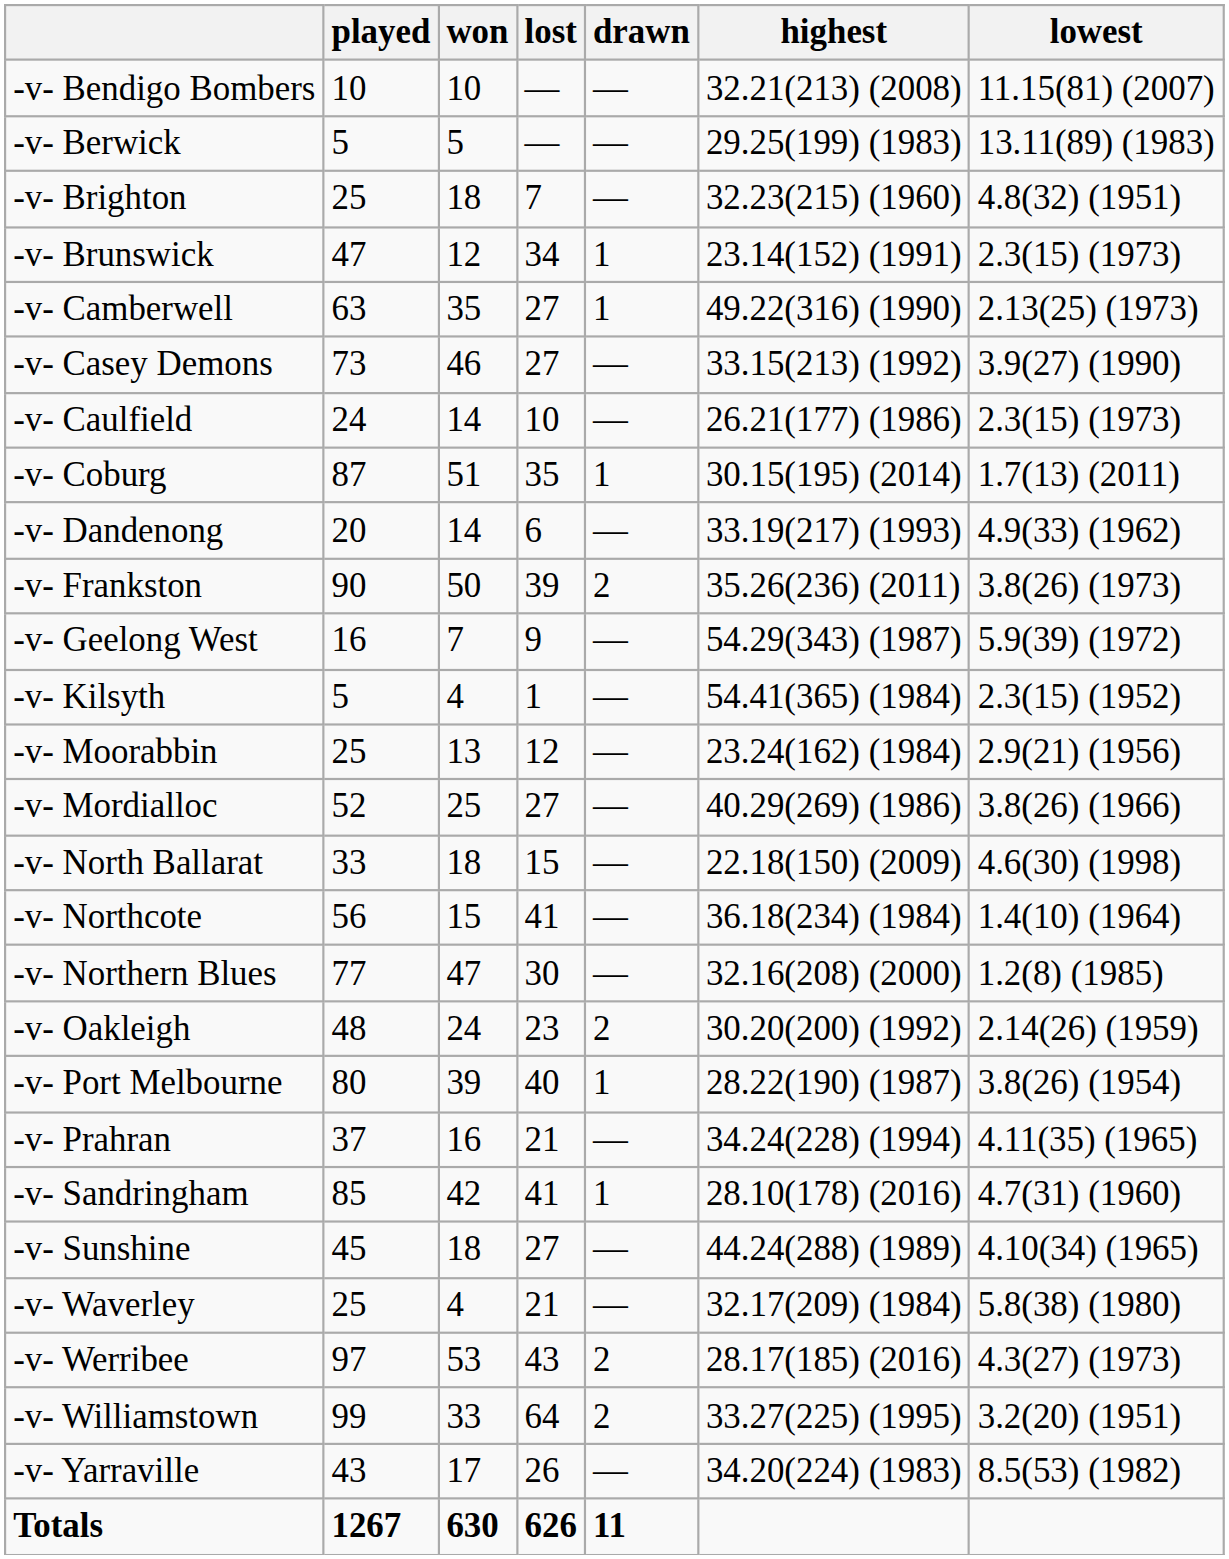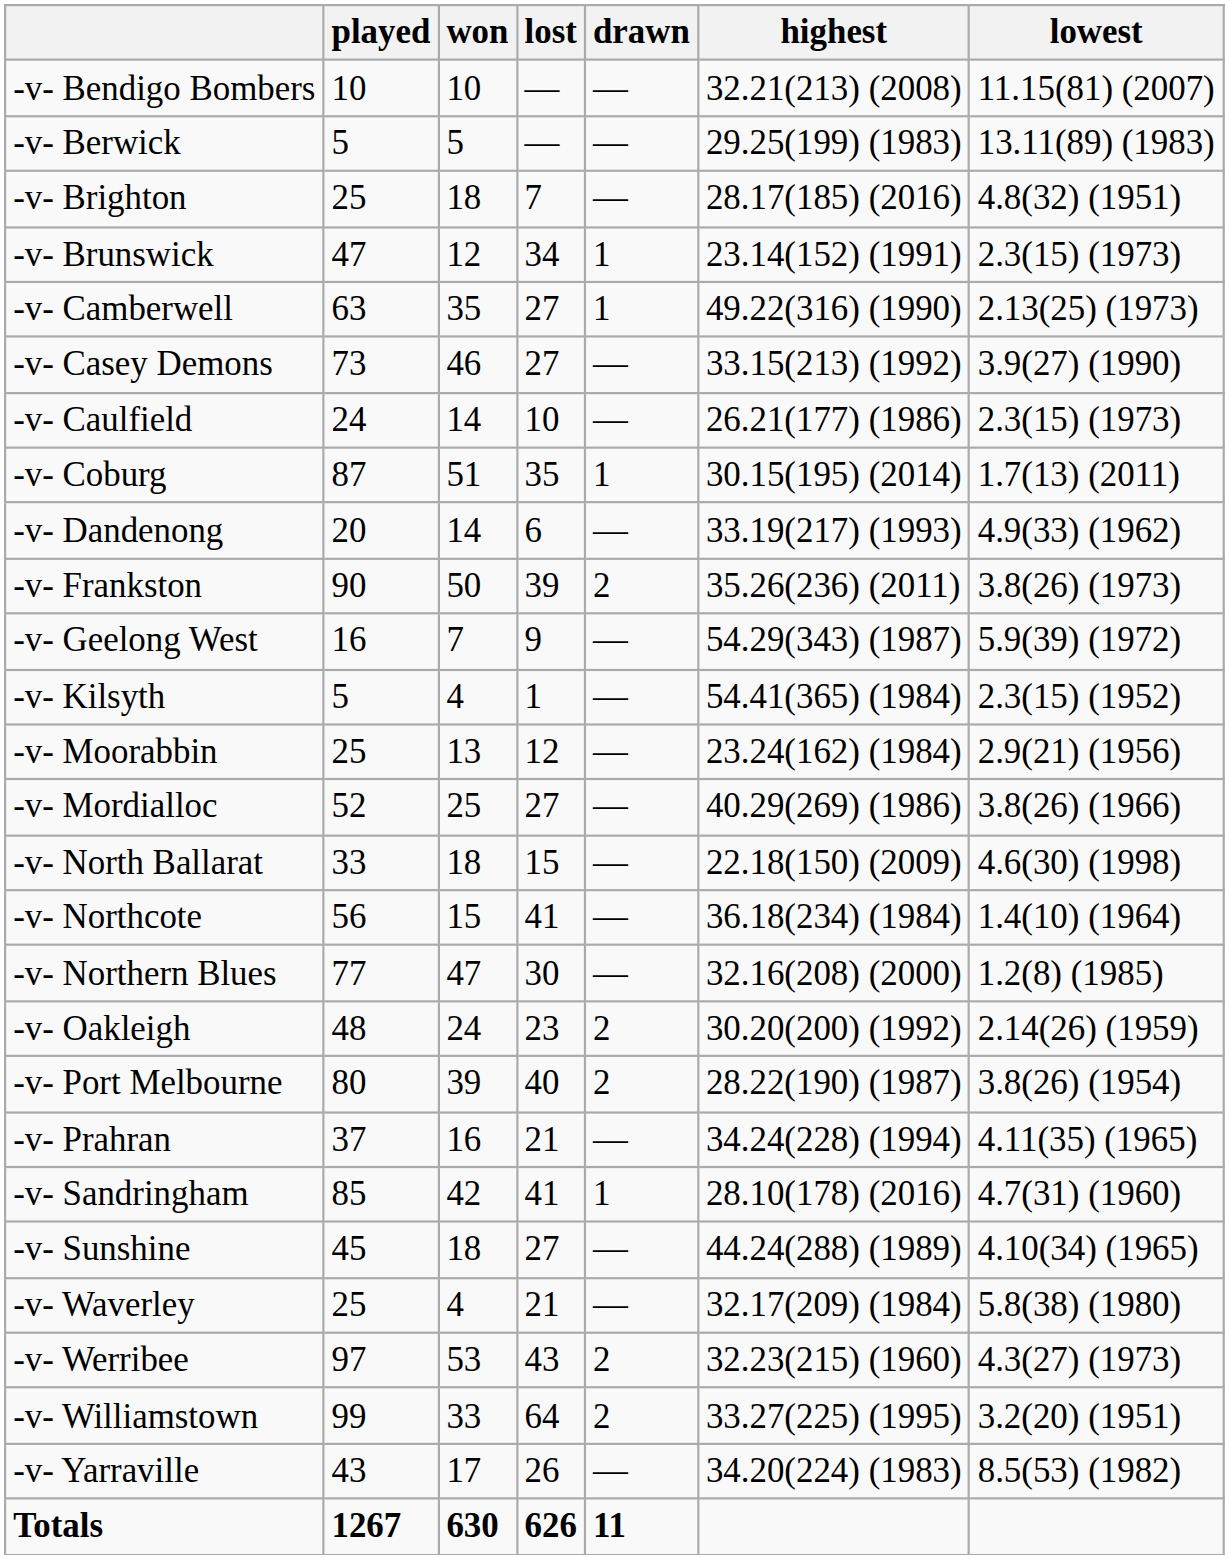-v- Brighton | highest: 32.23(215) (1960) -> 28.17(185) (2016)
-v- Port Melbourne | drawn: 1 -> 2
-v- Werribee | highest: 28.17(185) (2016) -> 32.23(215) (1960)
